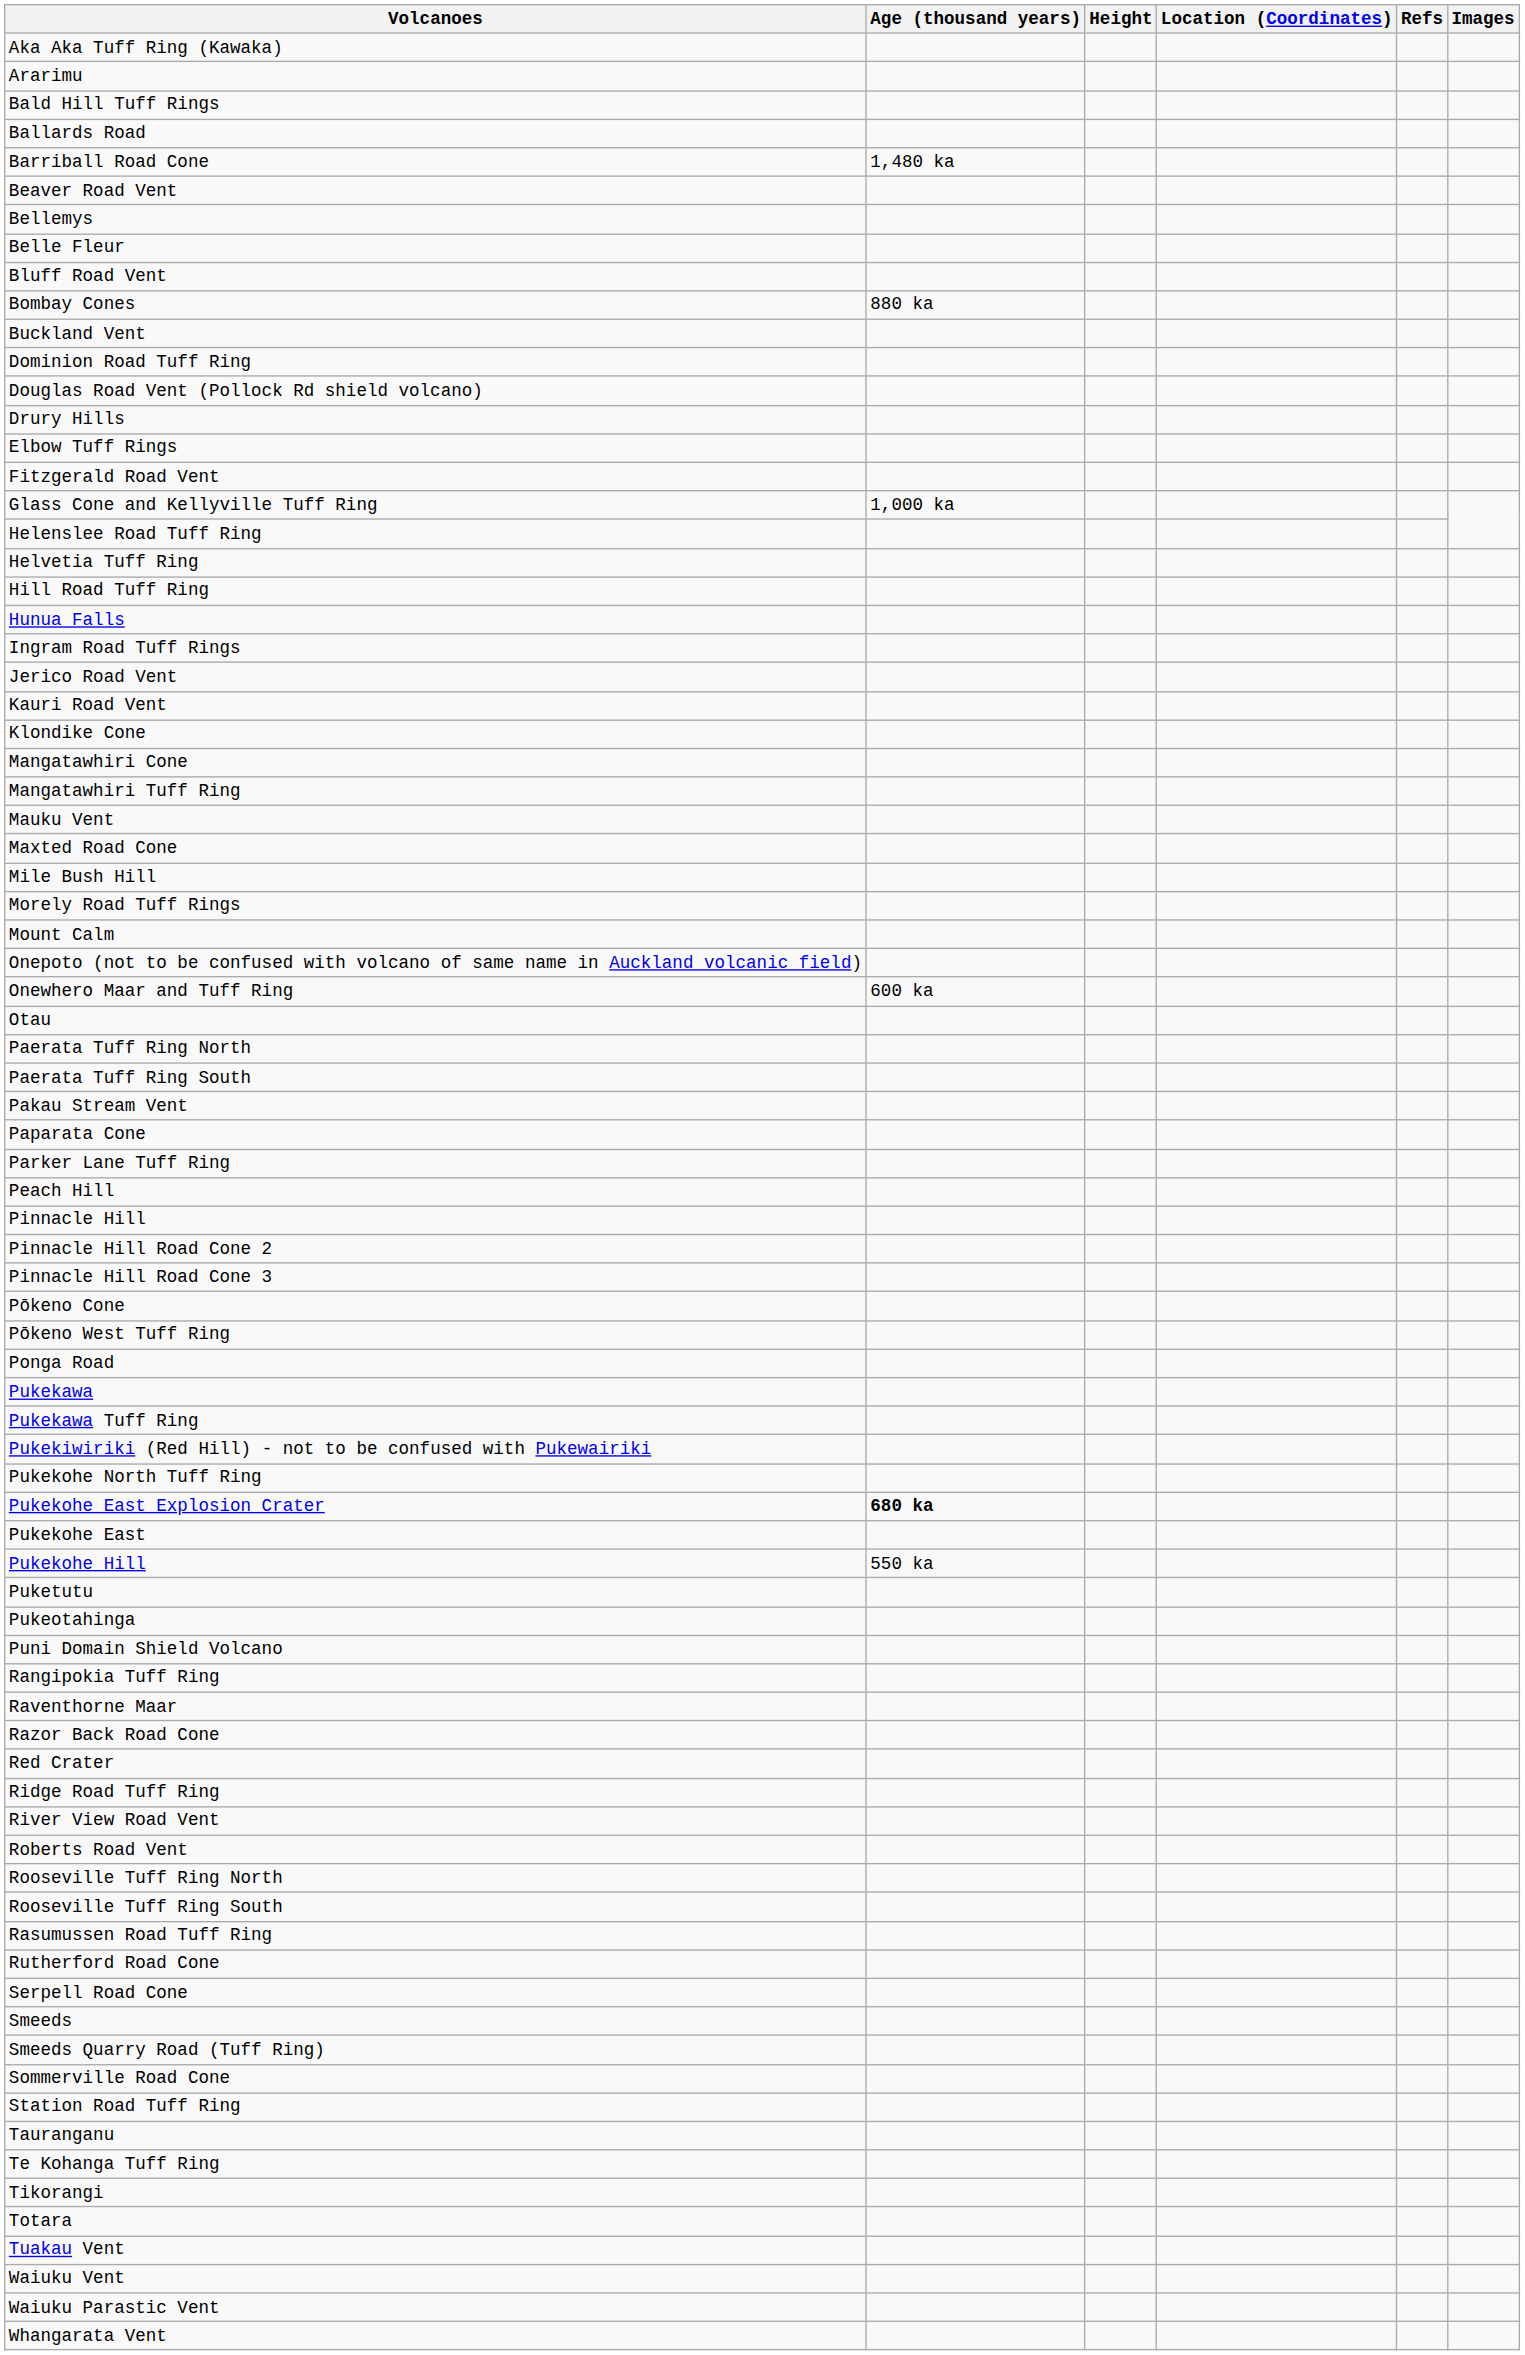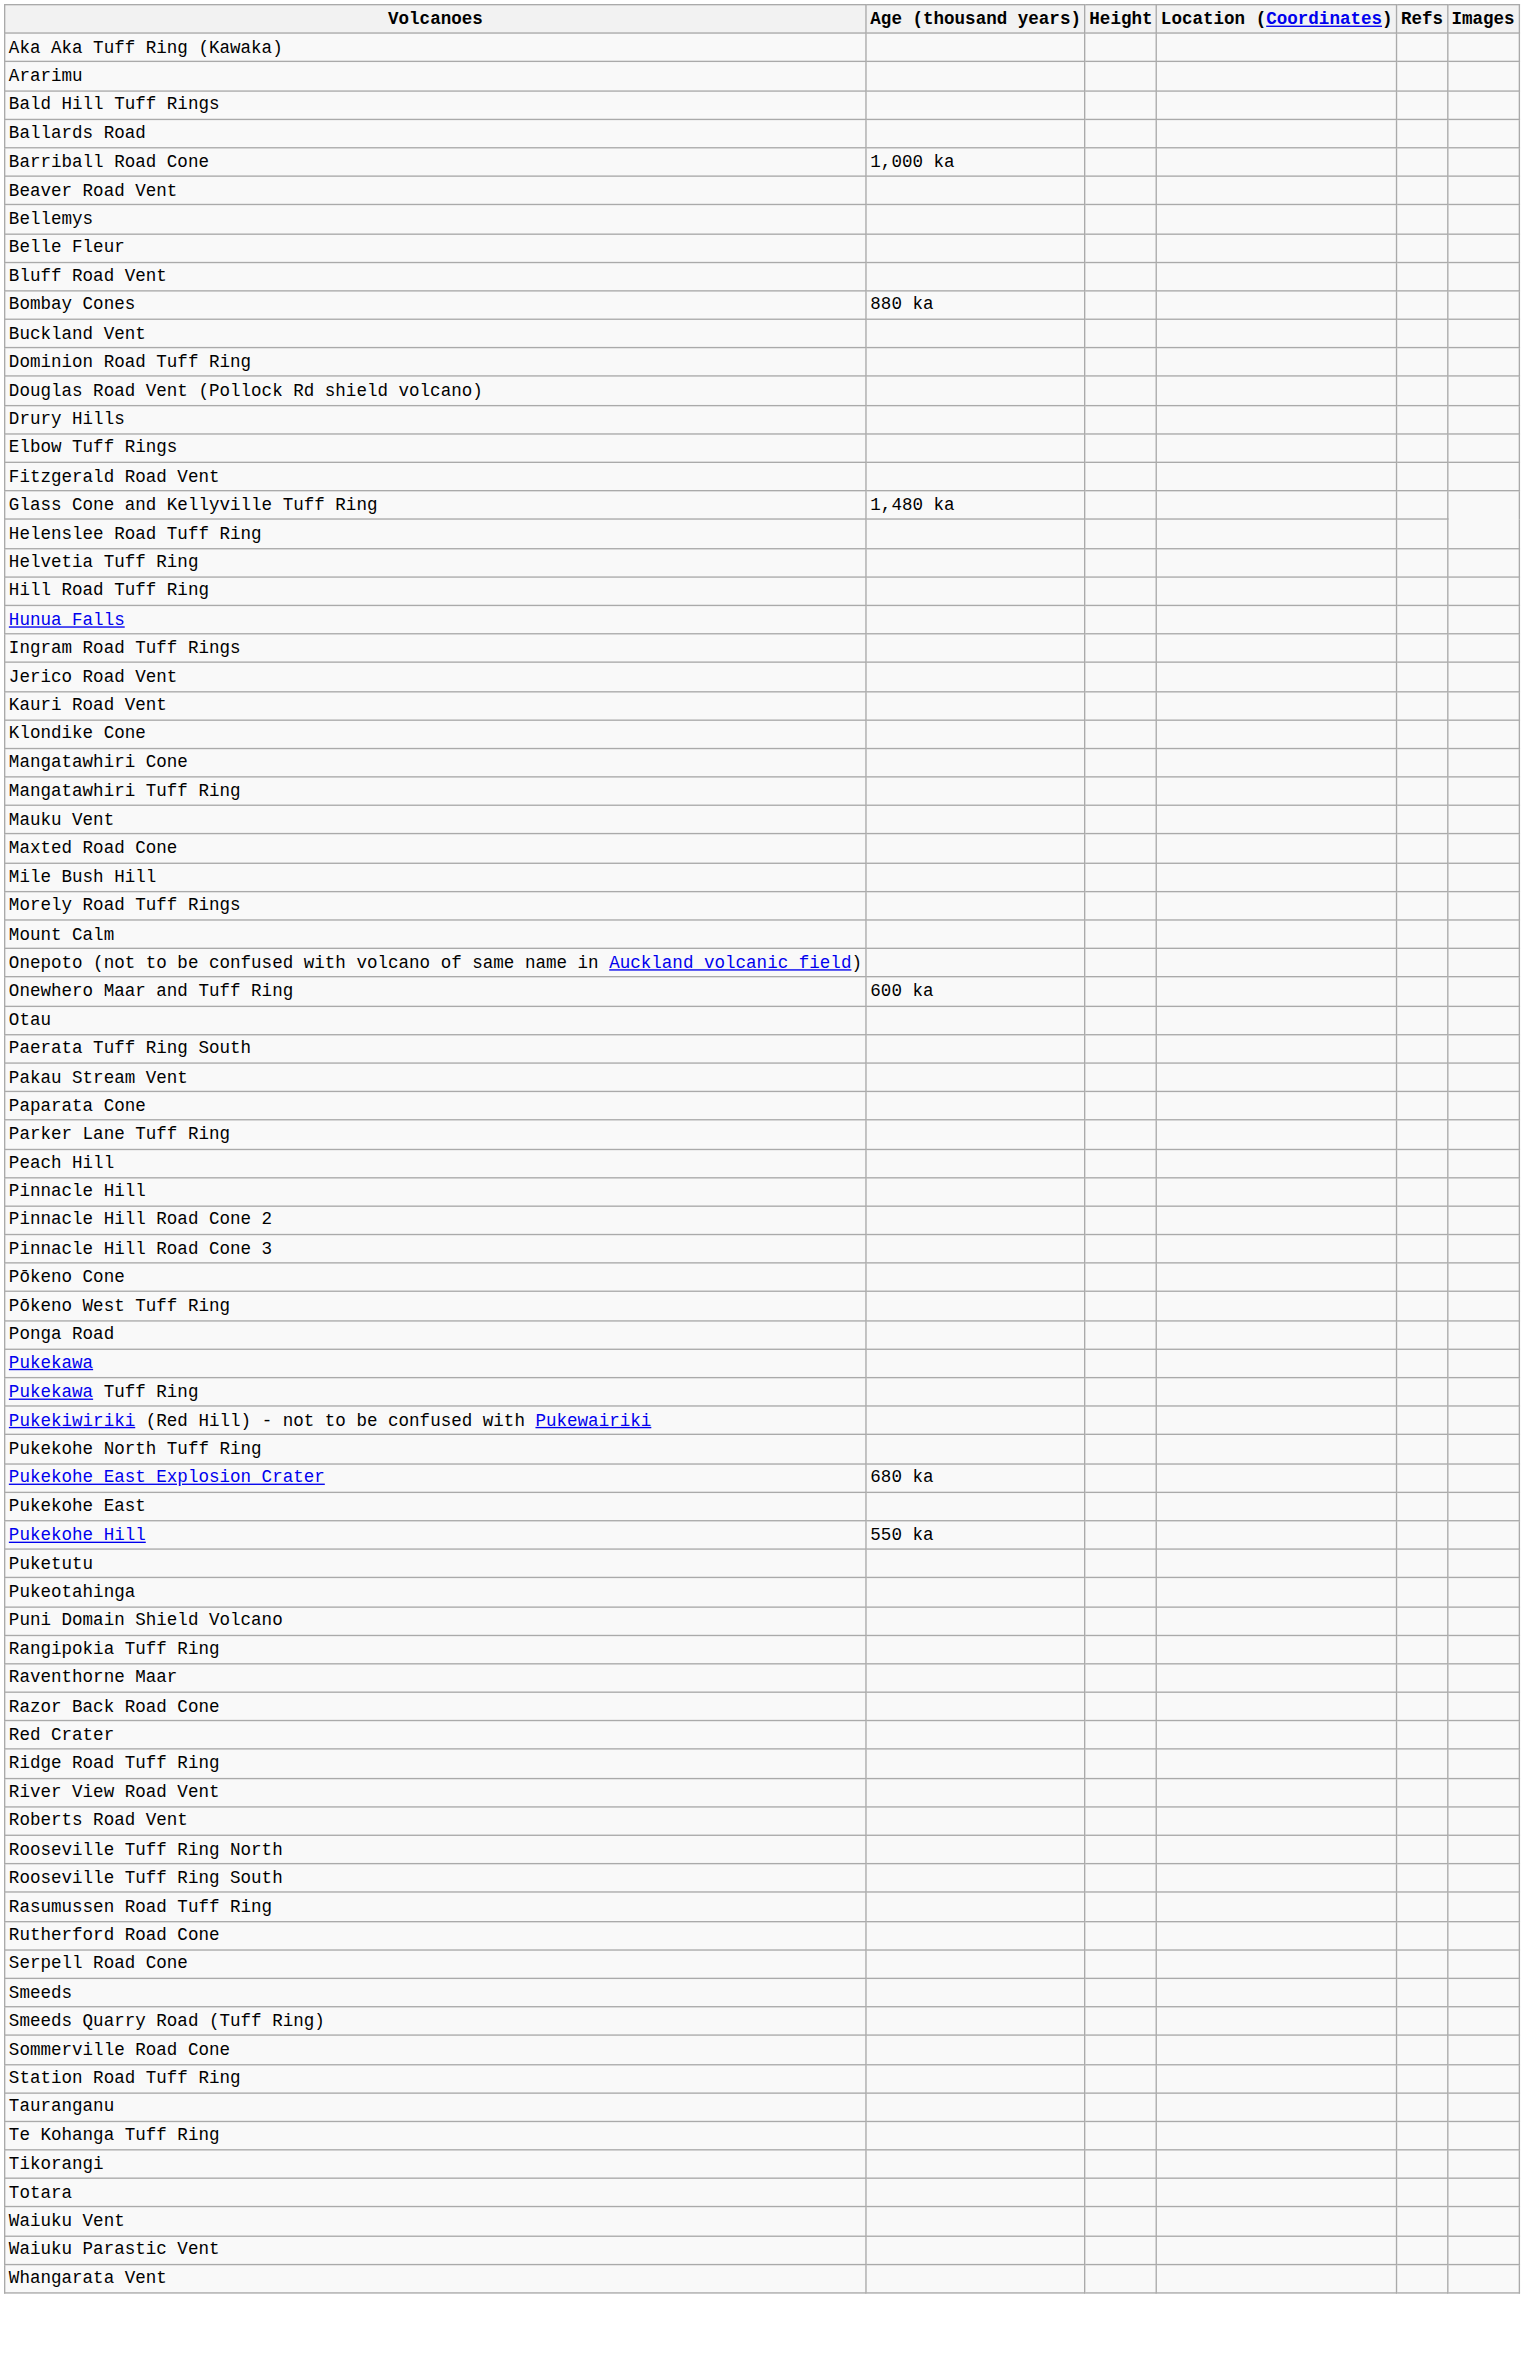Barriball Road Cone | Age (thousand years): 1,480 ka -> 1,000 ka
Glass Cone and Kellyville Tuff Ring | Age (thousand years): 1,000 ka -> 1,480 ka
- row: Paerata Tuff Ring North
Pukekohe East Explosion Crater | Age (thousand years): bold -> normal
- row: Tuakau Vent
